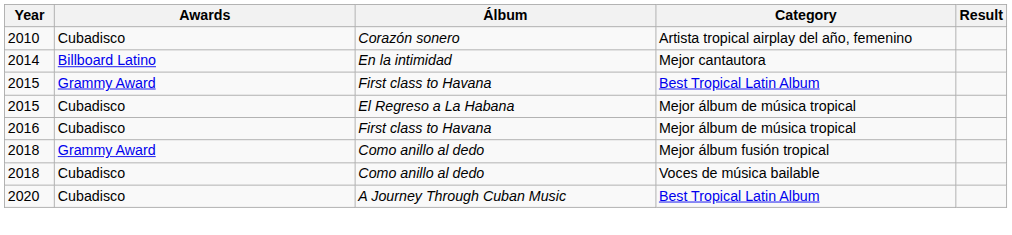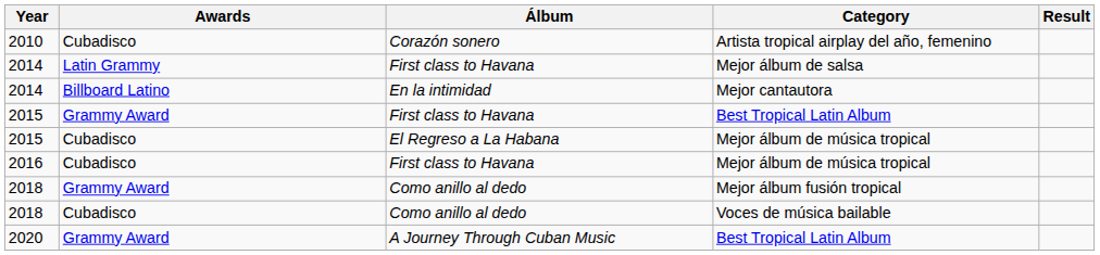+ row: 2014 | Latin Grammy | First class to Havana | Mejor álbum de salsa
2020 / Best Tropical Latin Album | Awards: Cubadisco -> Grammy Award
